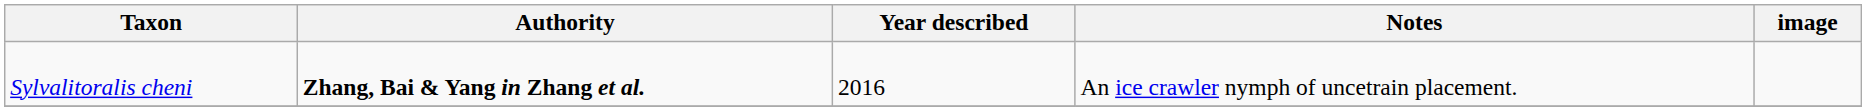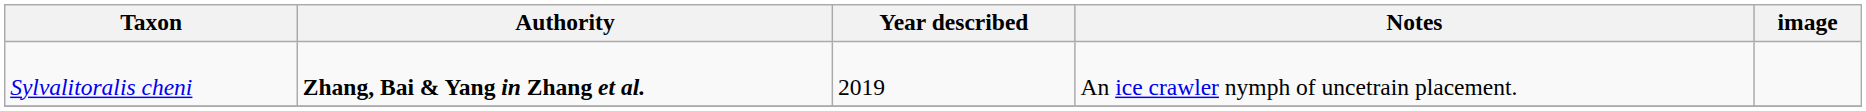Sylvalitoralis cheni | Year described: 2016 -> 2019
